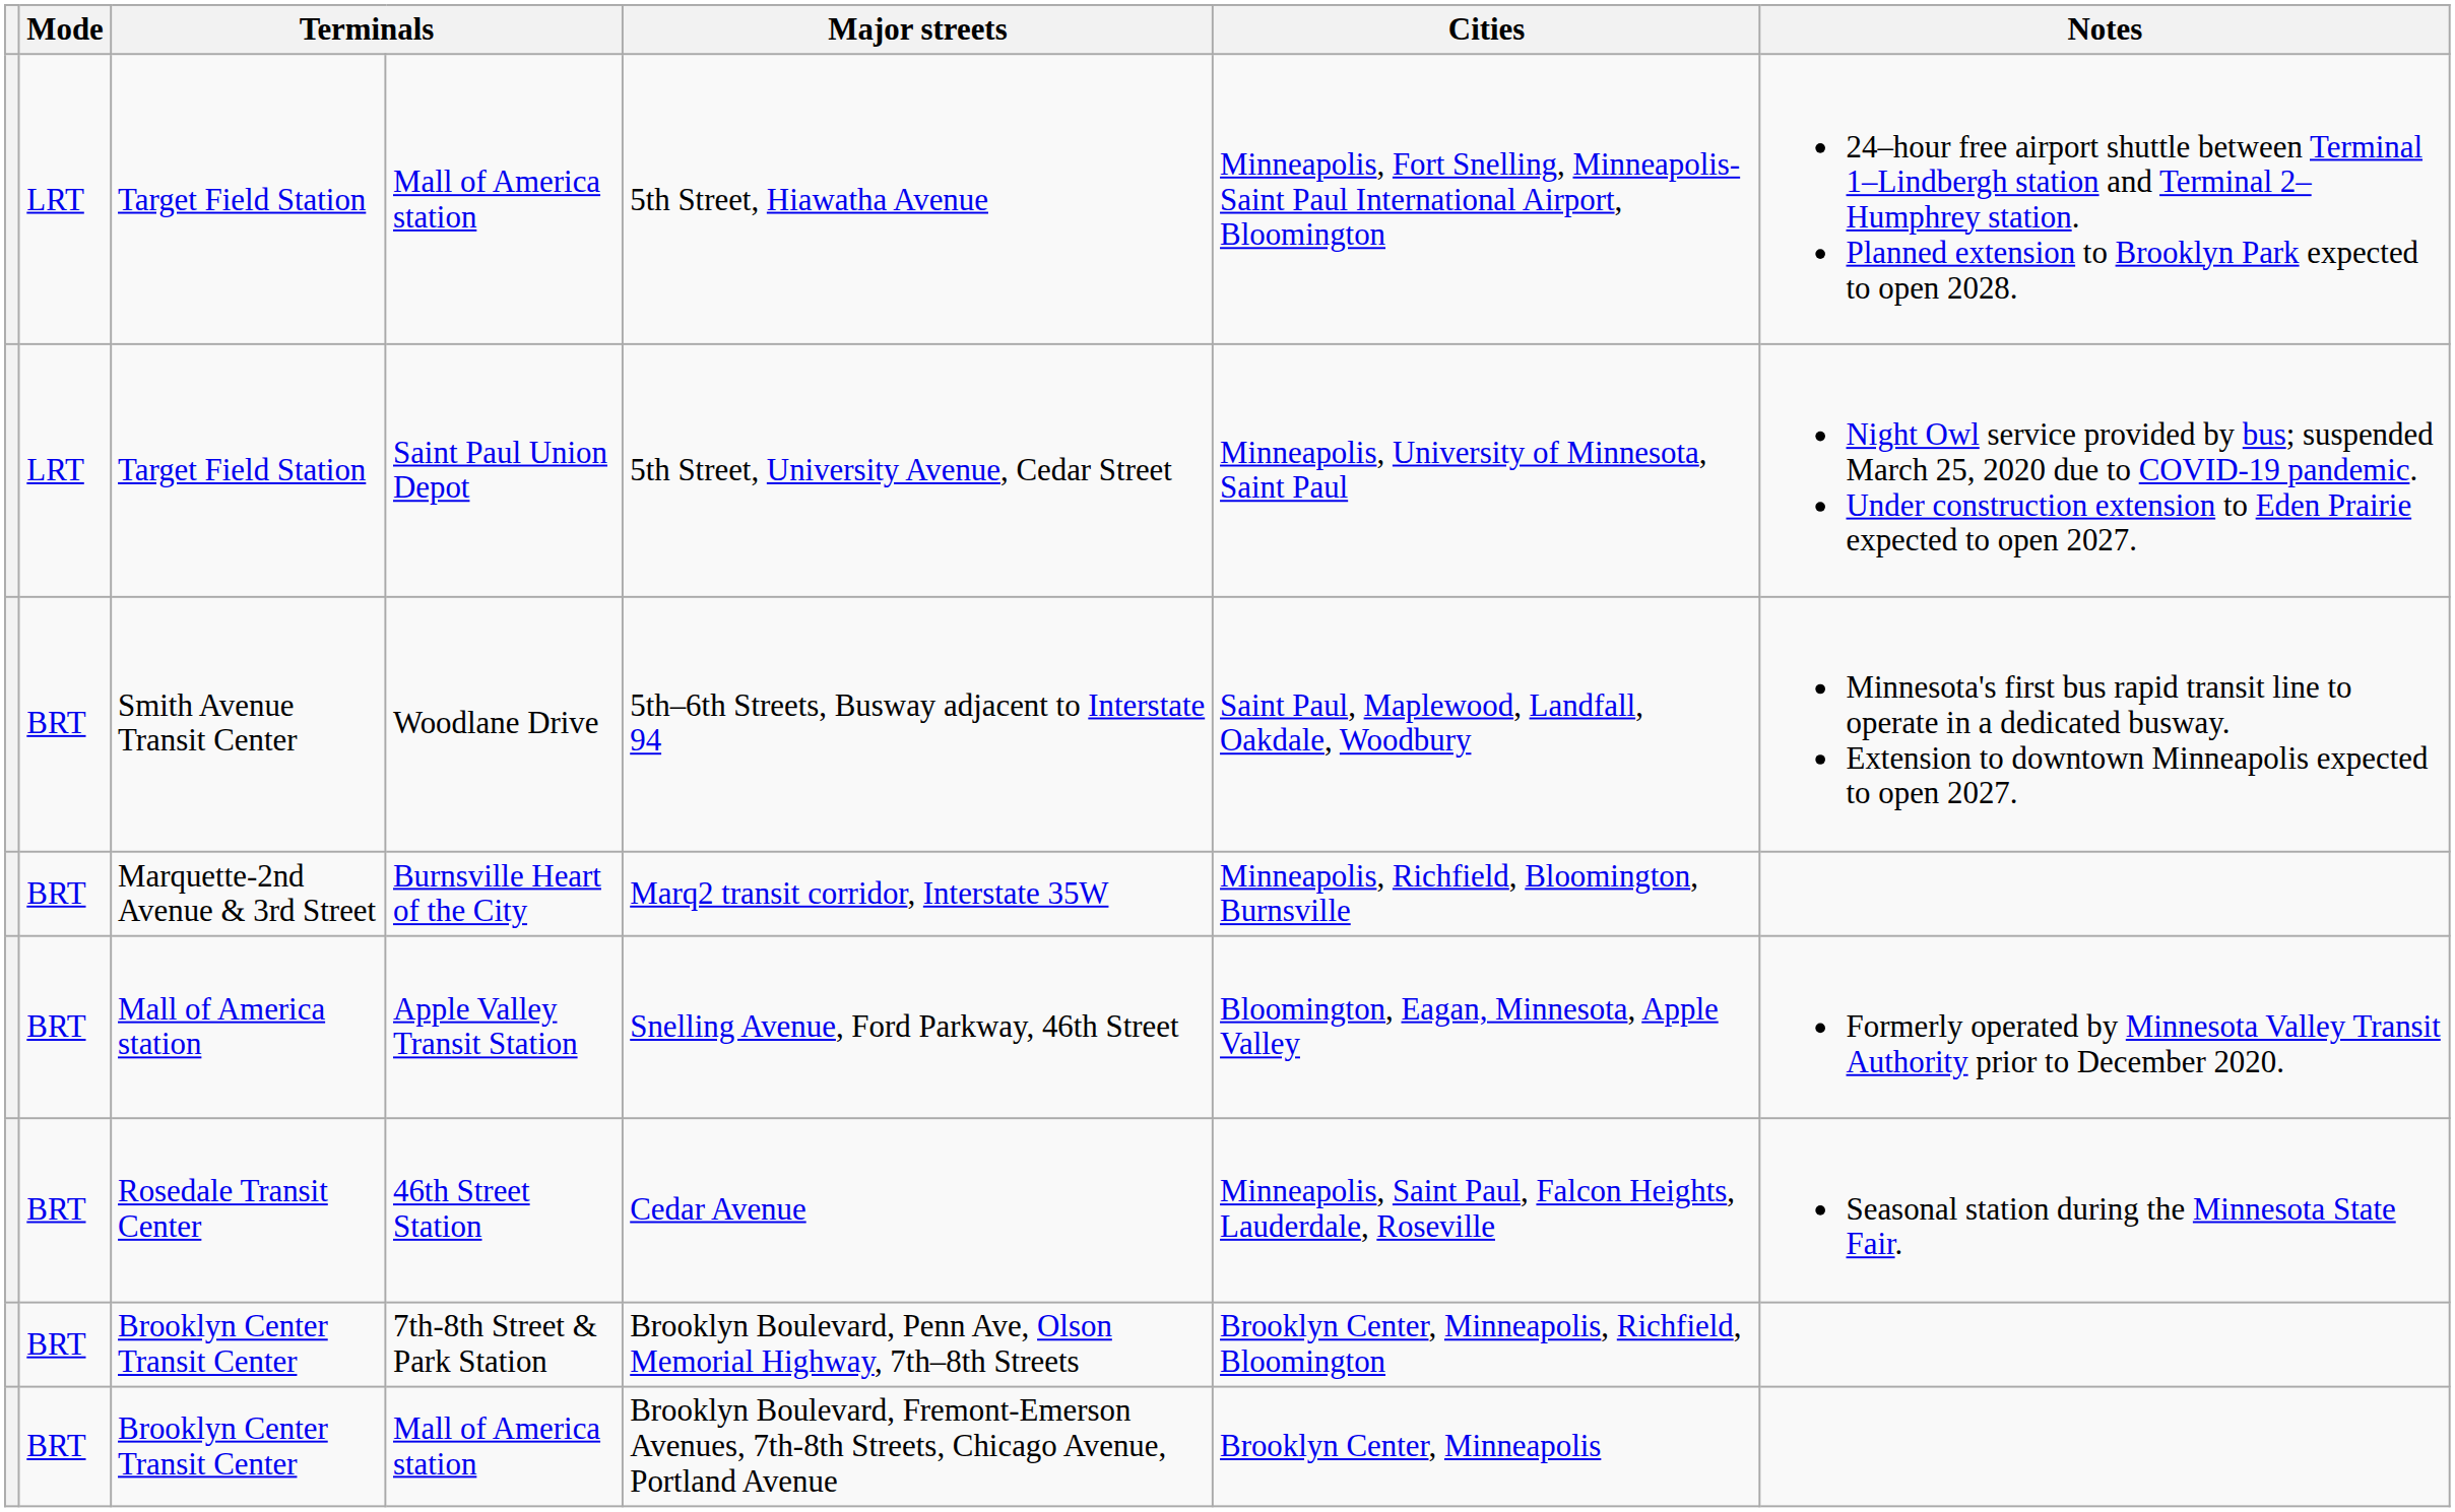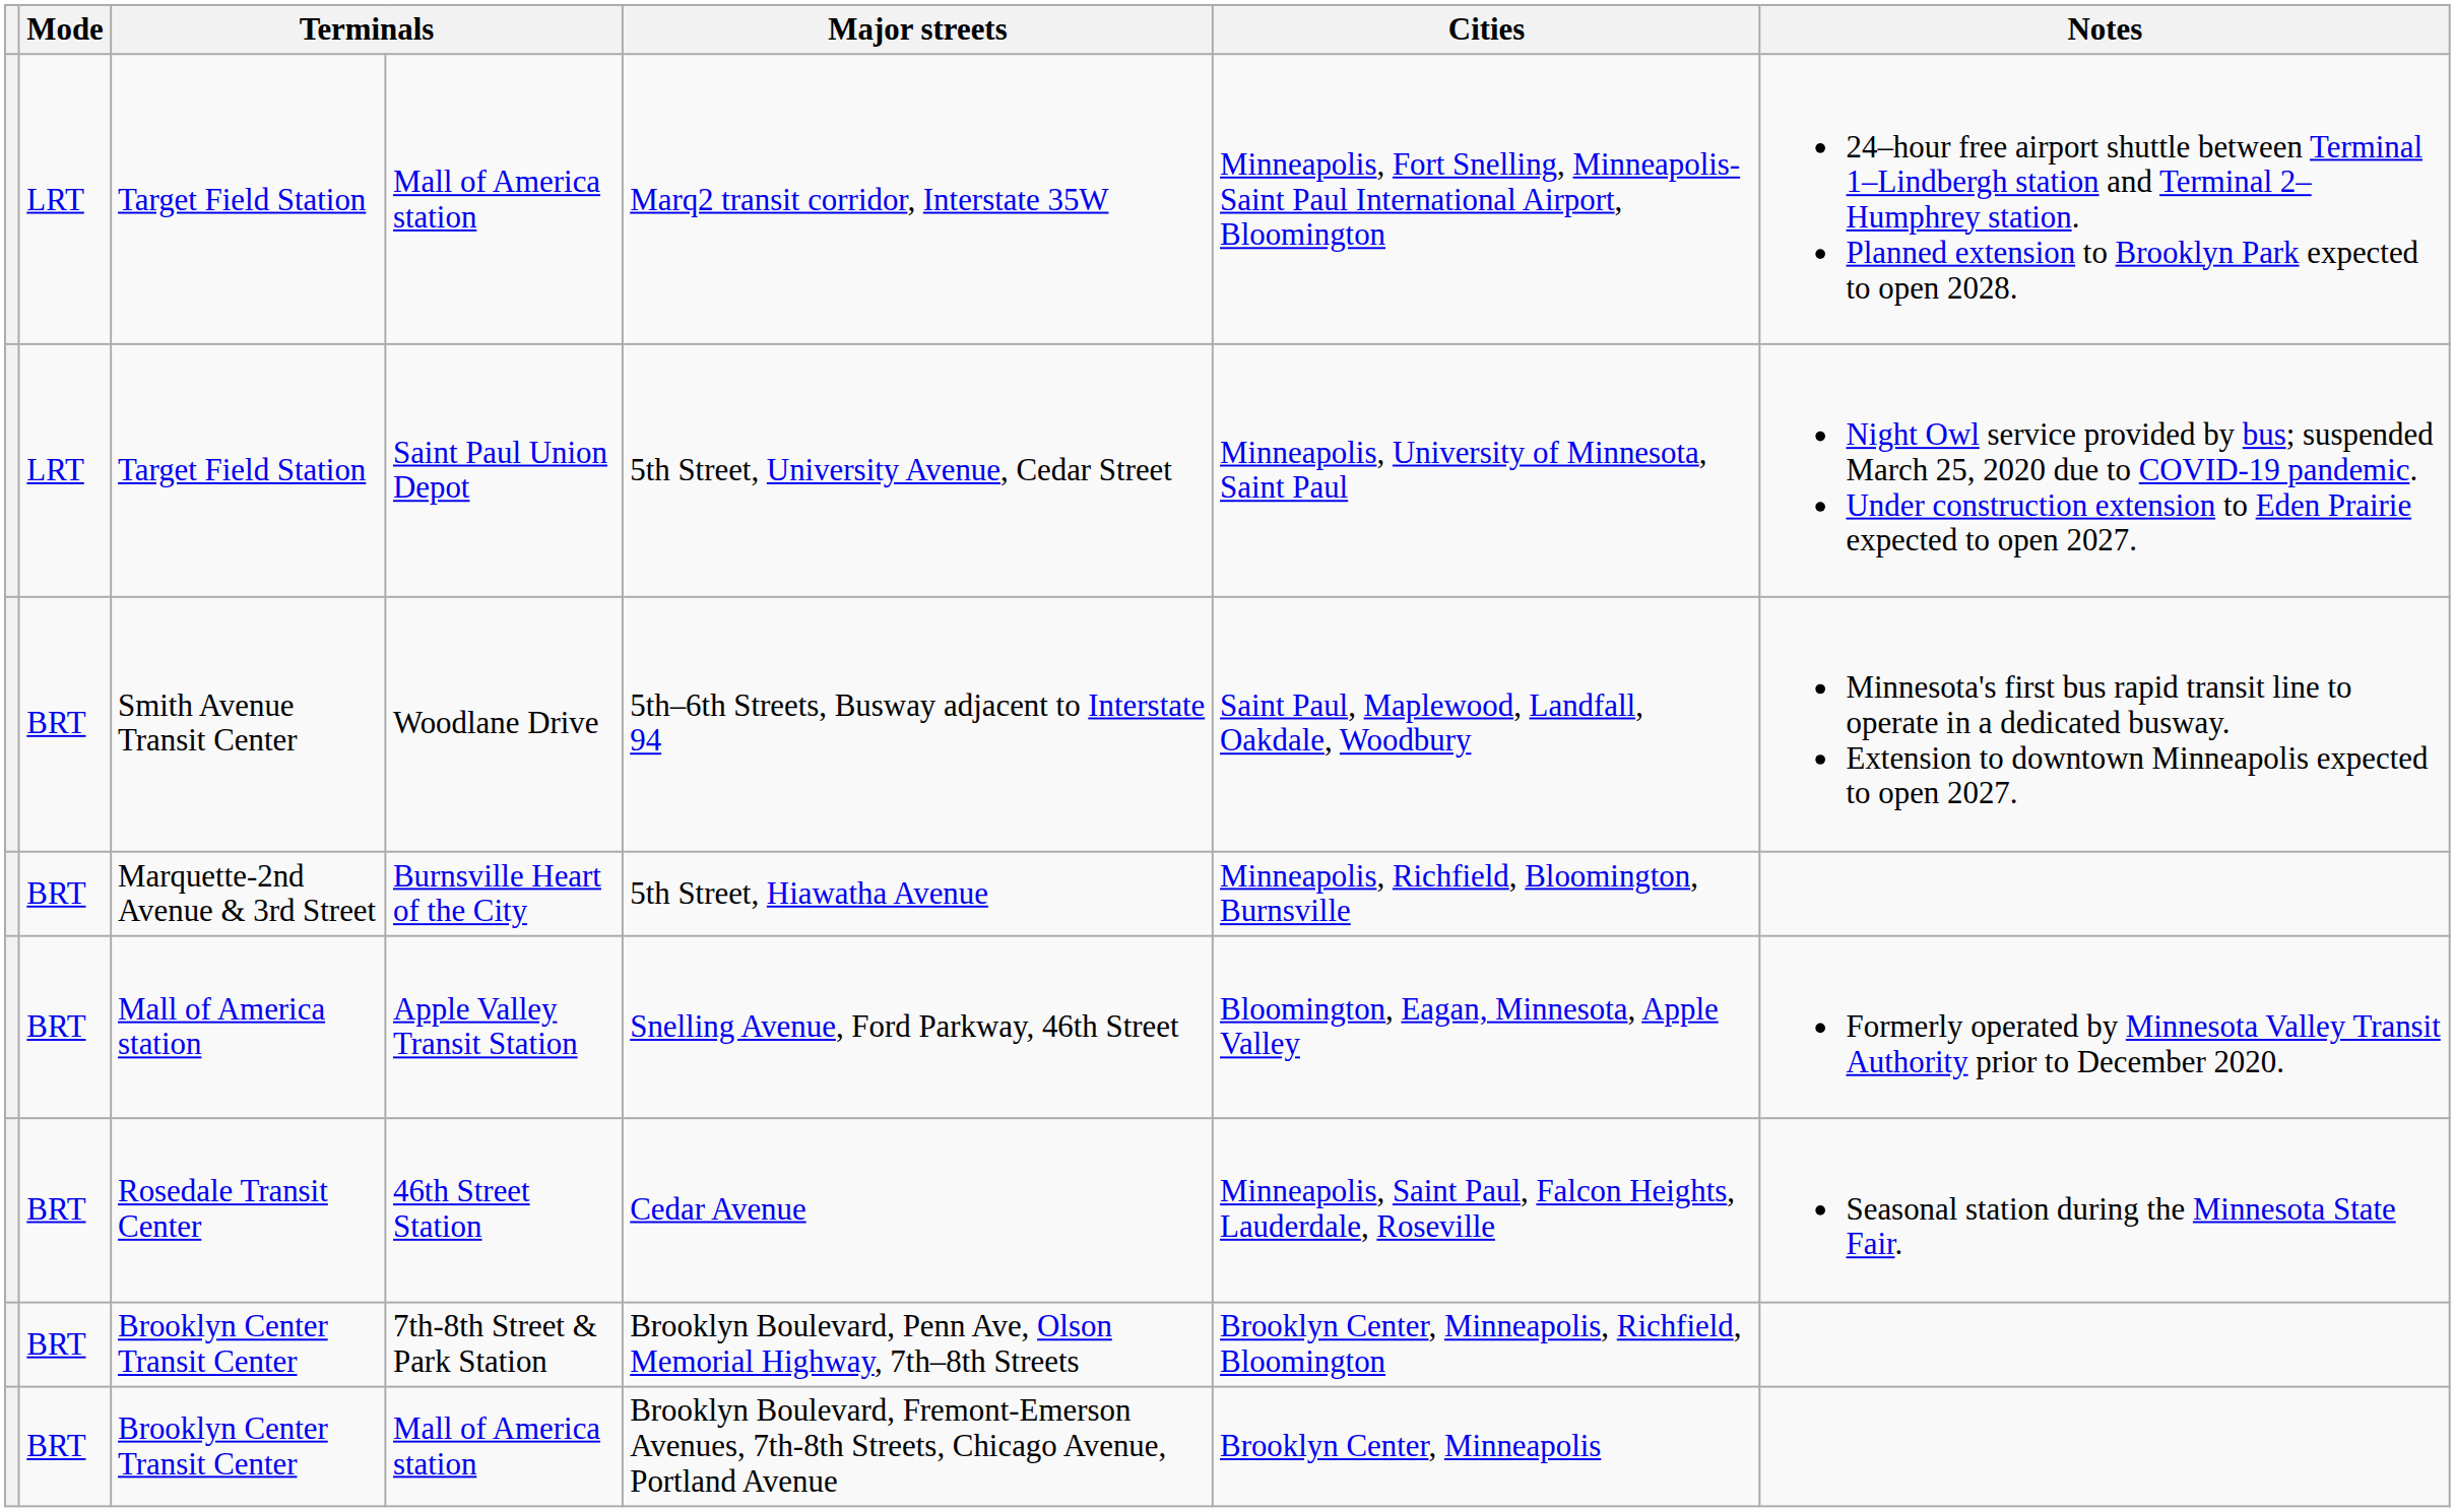Target Field Station / Mall of America station | Major streets: 5th Street, Hiawatha Avenue -> Marq2 transit corridor, Interstate 35W
Burnsville Heart of the City | Major streets: Marq2 transit corridor, Interstate 35W -> 5th Street, Hiawatha Avenue
